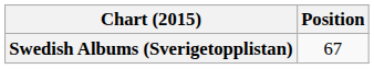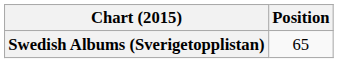Swedish Albums (Sverigetopplistan) | Position: 67 -> 65
